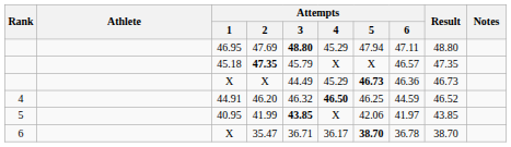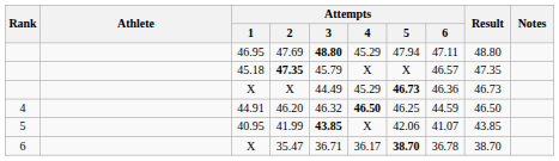46.20 | Result: 46.52 -> 46.50
41.99 | Attempts / 6: 41.97 -> 41.07
